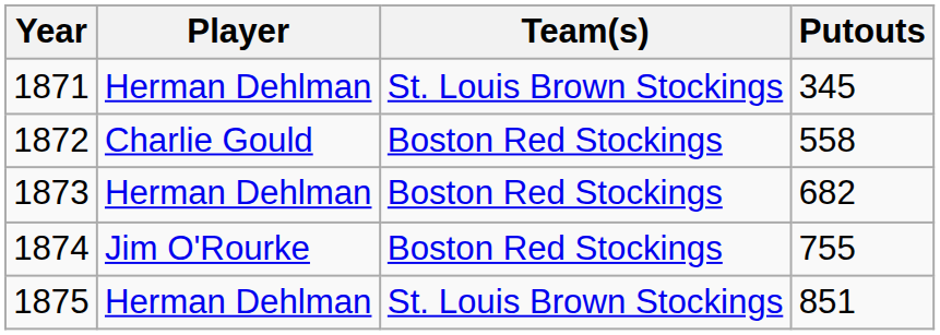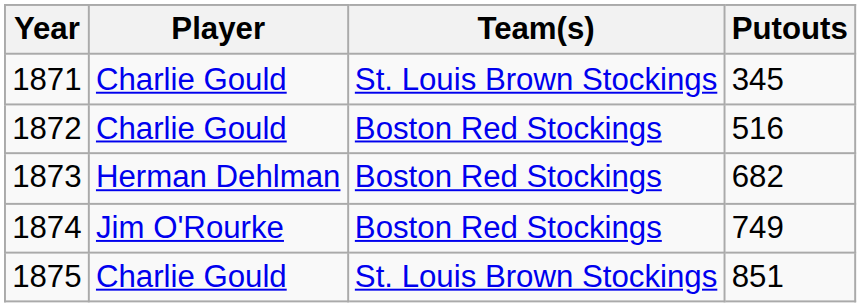1871 | Player: Herman Dehlman -> Charlie Gould
1872 | Putouts: 558 -> 516
1874 | Putouts: 755 -> 749
1875 | Player: Herman Dehlman -> Charlie Gould
